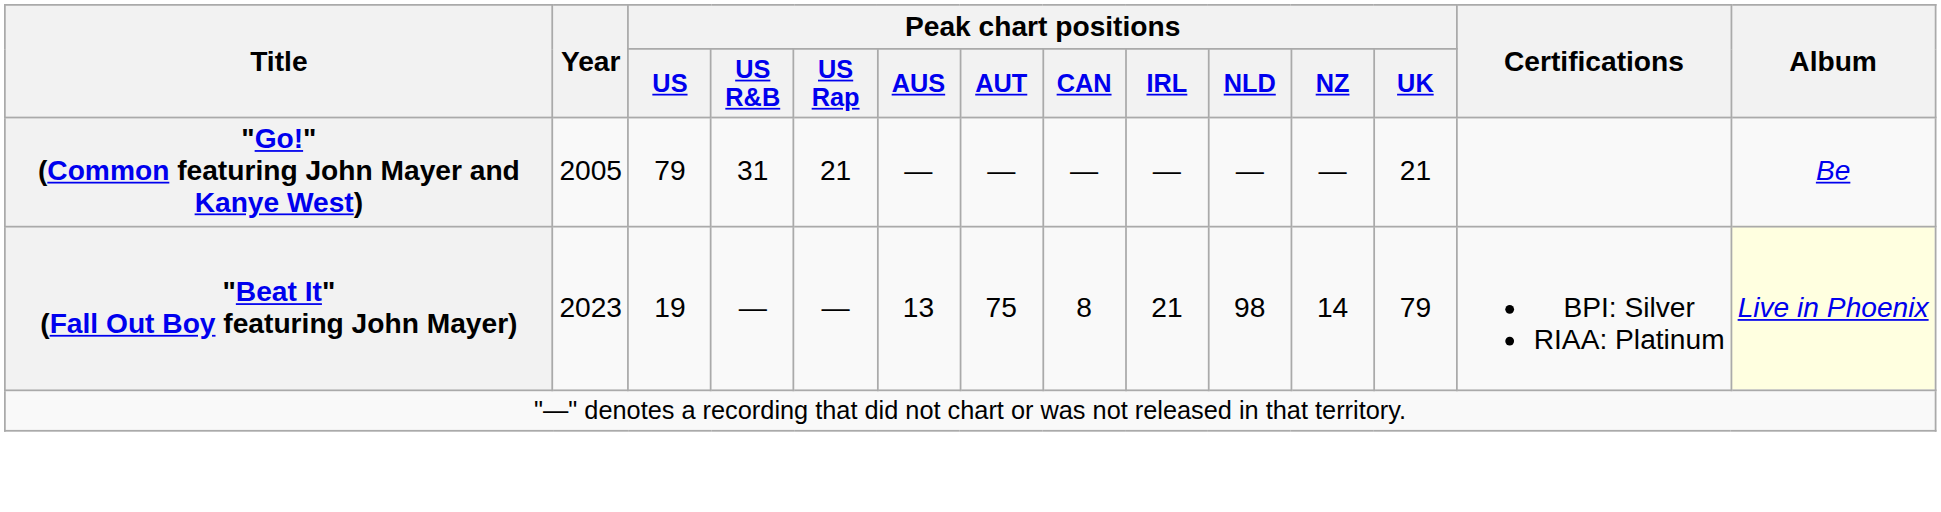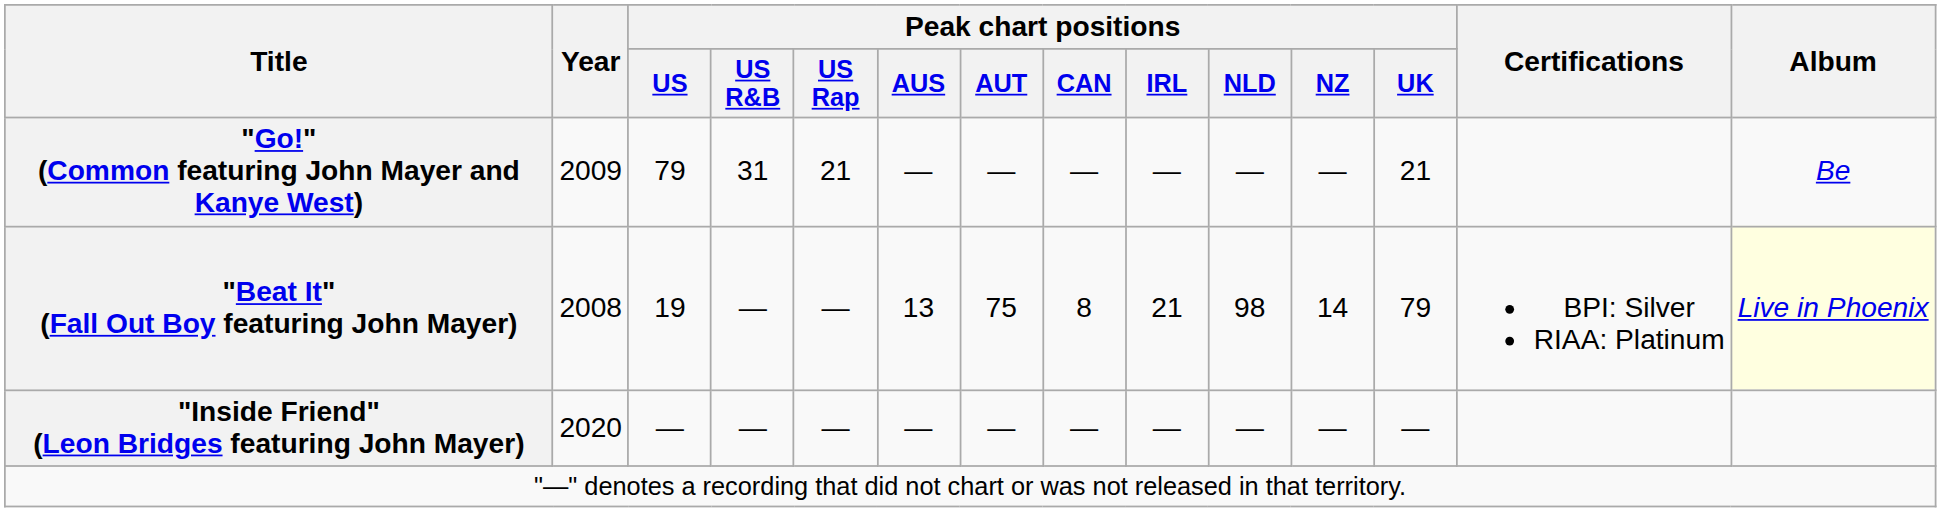"Go!" (Common featuring John Mayer and Kanye West) | Year: 2005 -> 2009
"Beat It" (Fall Out Boy featuring John Mayer) | Year: 2023 -> 2008
+ row: "Inside Friend" (Leon Bridges featuring John Mayer) | 2020 | — | — | — | — | — | — | — | — | — | —
